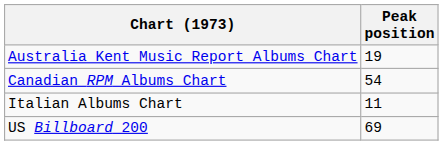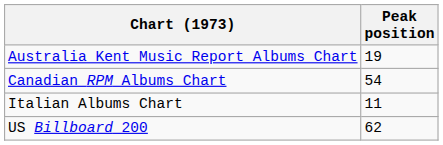US Billboard 200 | Peak position: 69 -> 62
